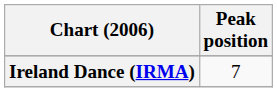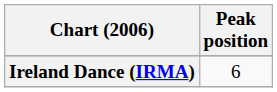Ireland Dance (IRMA) | Peak position: 7 -> 6
